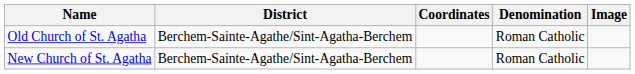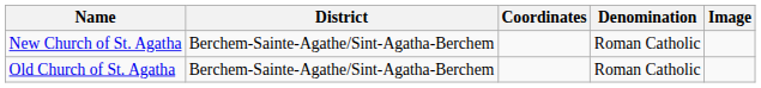rows swapped: Old Church of St. Agatha <-> New Church of St. Agatha
